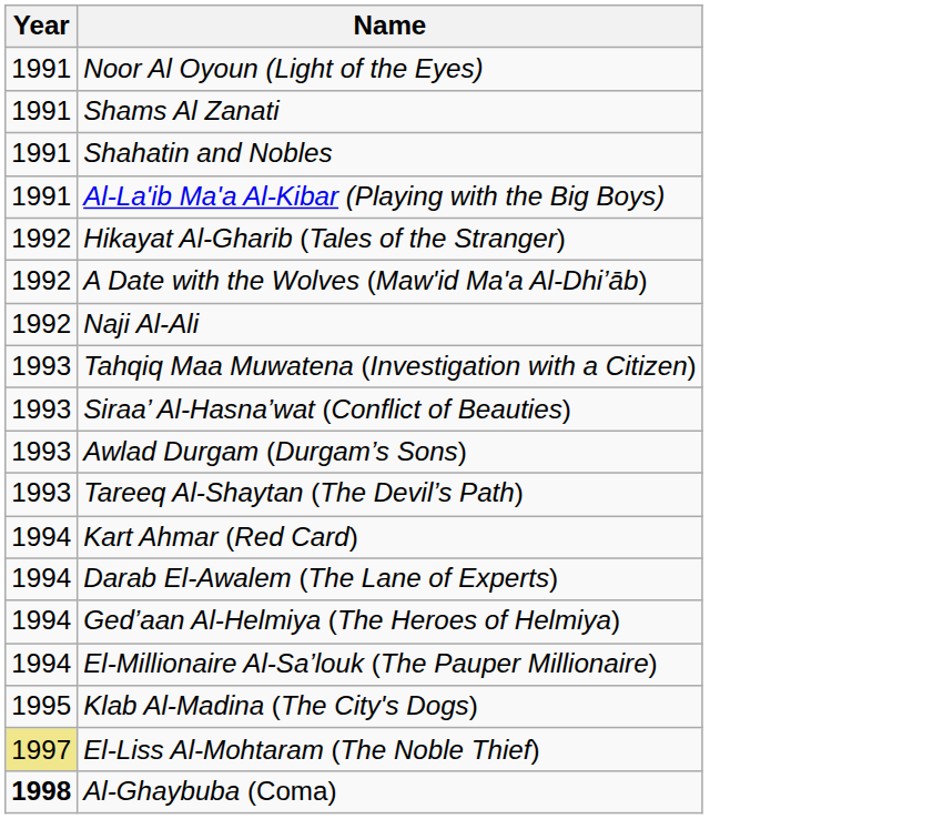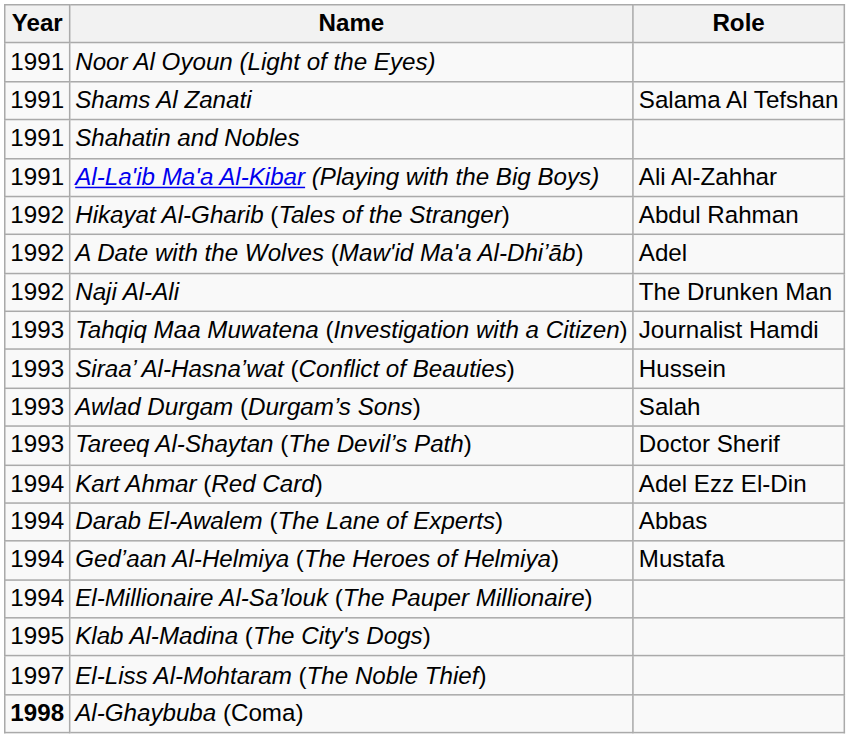+ column: Role | Salama Al Tefshan | Ali Al-Zahhar | Abdul Rahman | Adel | The Drunken Man | Journalist Hamdi | Hussein | Salah | Doctor Sherif | Adel Ezz El-Din | Abbas | Mustafa
El-Liss Al-Mohtaram (The Noble Thief) | Year: khaki background -> no background
